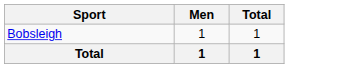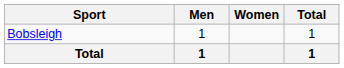+ column: Women
